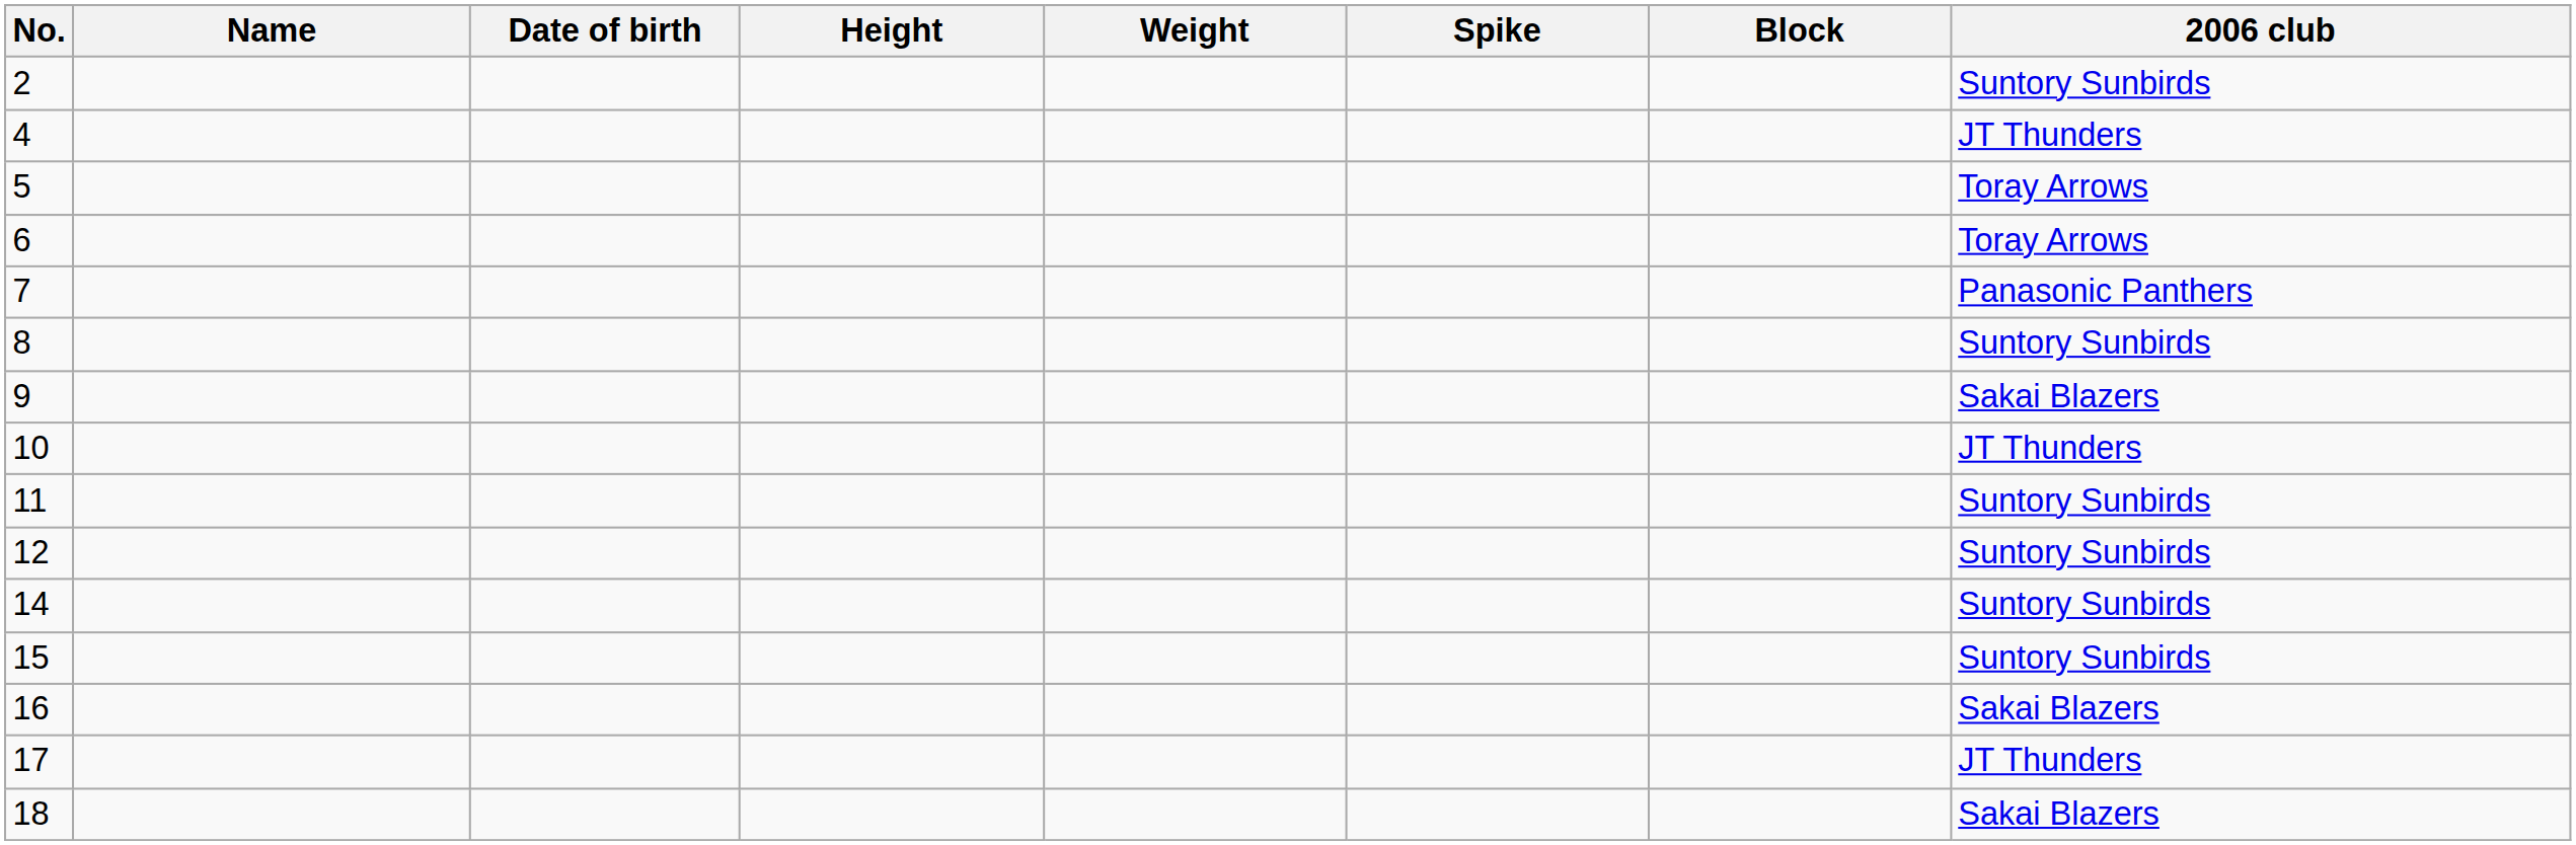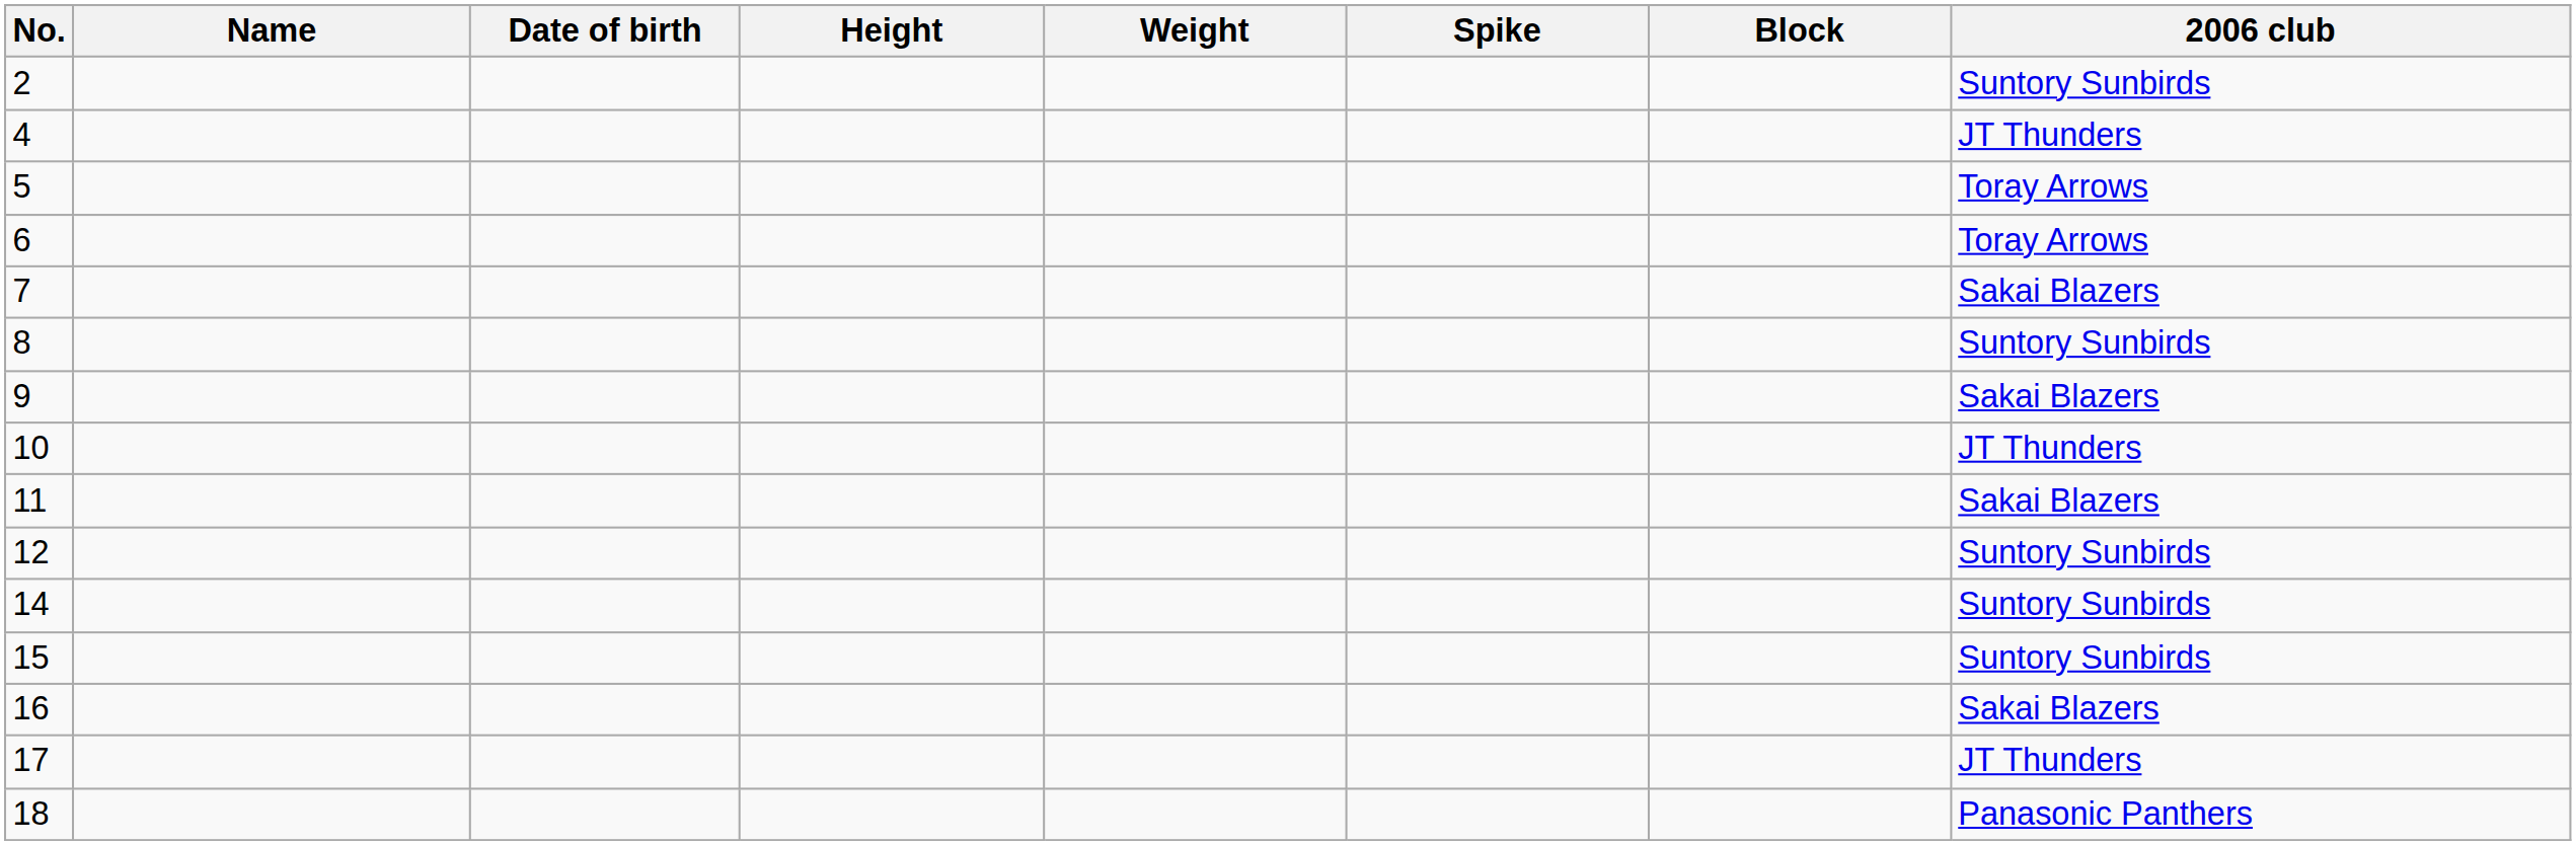7 | 2006 club: Panasonic Panthers -> Sakai Blazers
11 | 2006 club: Suntory Sunbirds -> Sakai Blazers
18 | 2006 club: Sakai Blazers -> Panasonic Panthers
